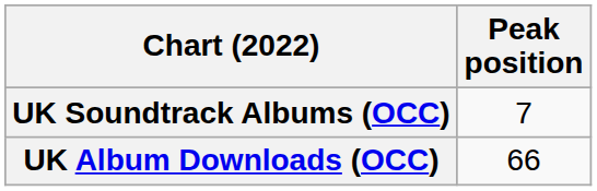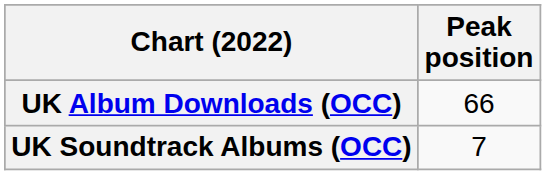rows swapped: UK Album Downloads (OCC) <-> UK Soundtrack Albums (OCC)
